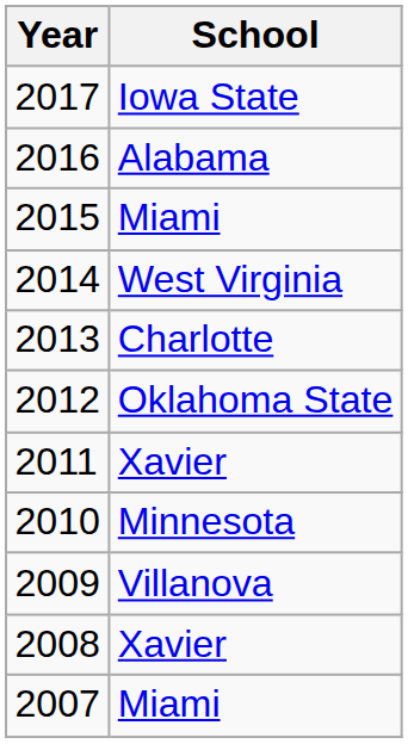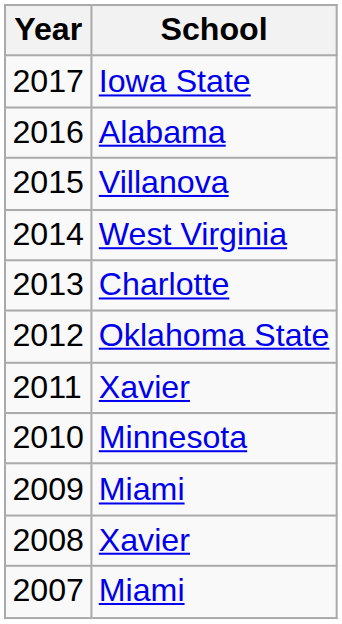2015 | School: Miami -> Villanova
2009 | School: Villanova -> Miami
